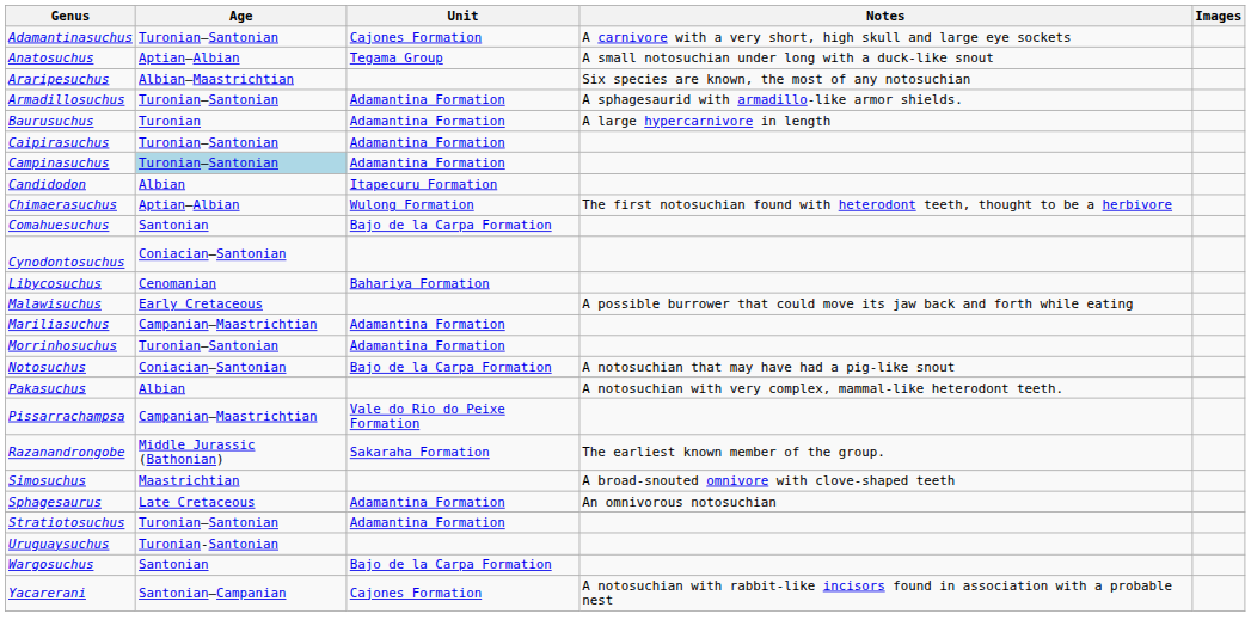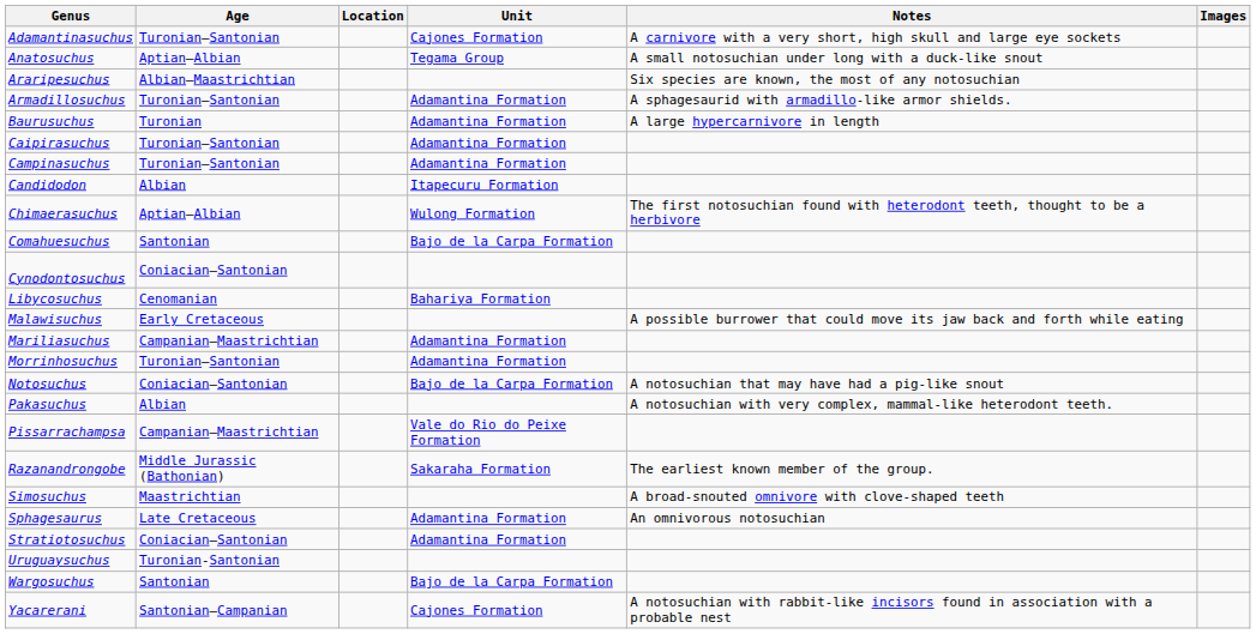+ column: Location
Campinasuchus | Age: lightblue background -> no background
Stratiotosuchus | Age: Turonian–Santonian -> Coniacian–Santonian
